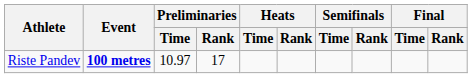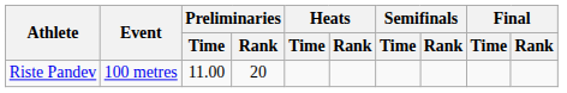Riste Pandev | Event: bold -> normal
Riste Pandev | Preliminaries / Time: 10.97 -> 11.00
Riste Pandev | Preliminaries / Rank: 17 -> 20
